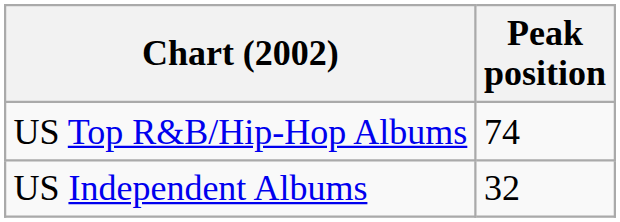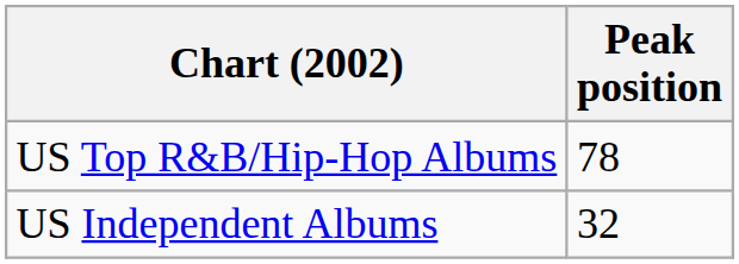US Top R&B/Hip-Hop Albums | Peak position: 74 -> 78
